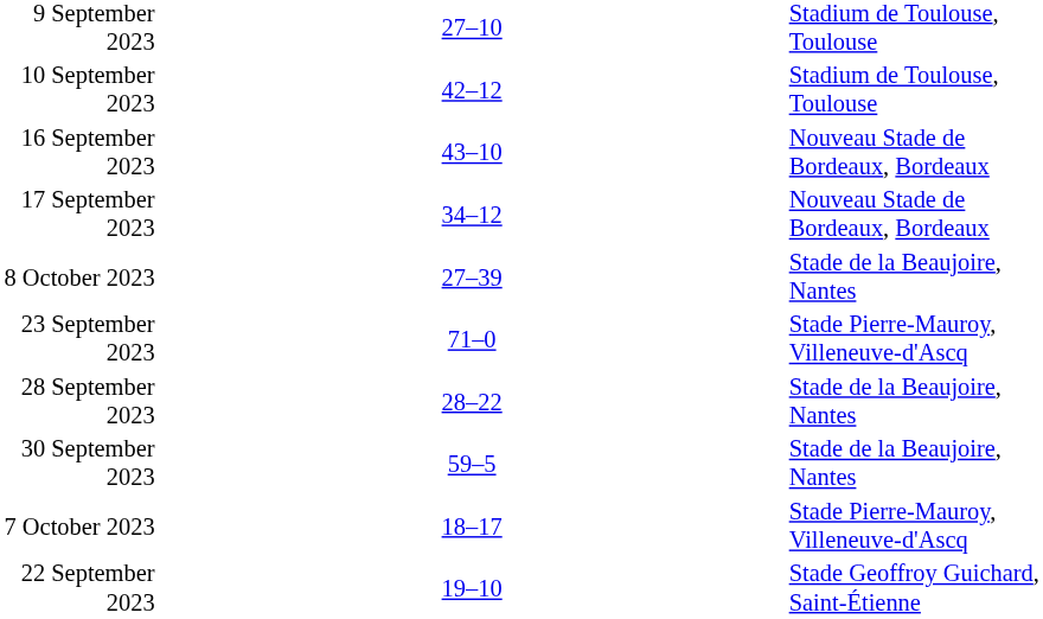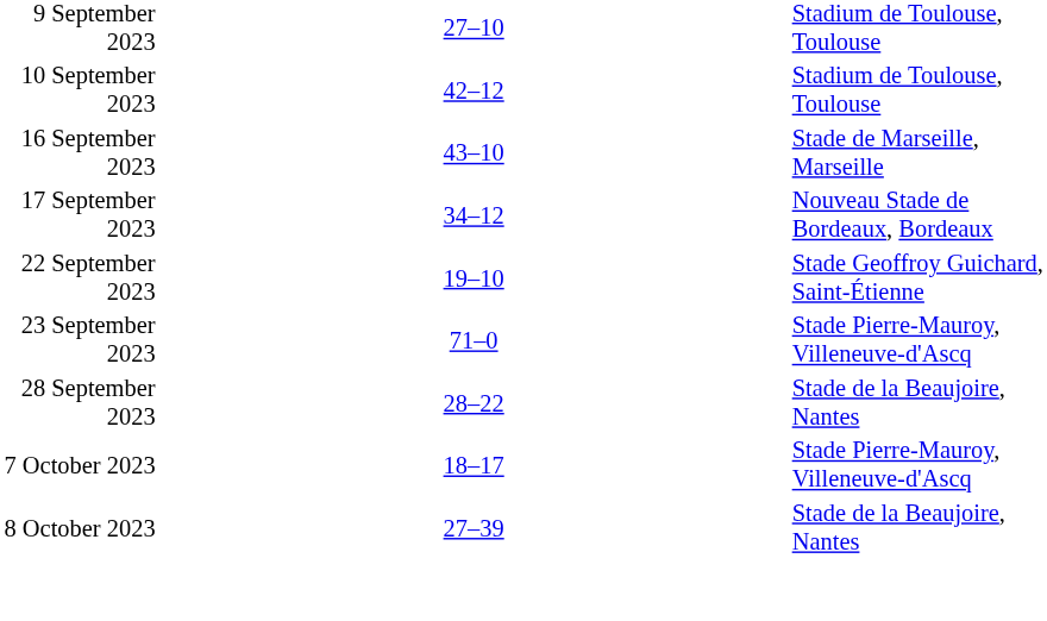16 September 2023 | column 5: Nouveau Stade de Bordeaux, Bordeaux -> Stade de Marseille, Marseille
rows swapped: 22 September 2023 <-> 8 October 2023
- row: 30 September 2023 | 59–5 | Stade de la Beaujoire, Nantes
